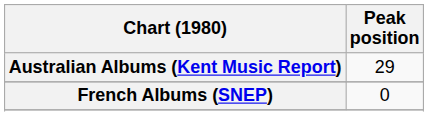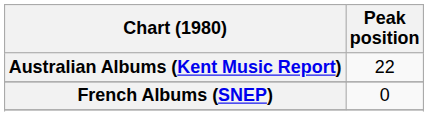Australian Albums (Kent Music Report) | Peak position: 29 -> 22
